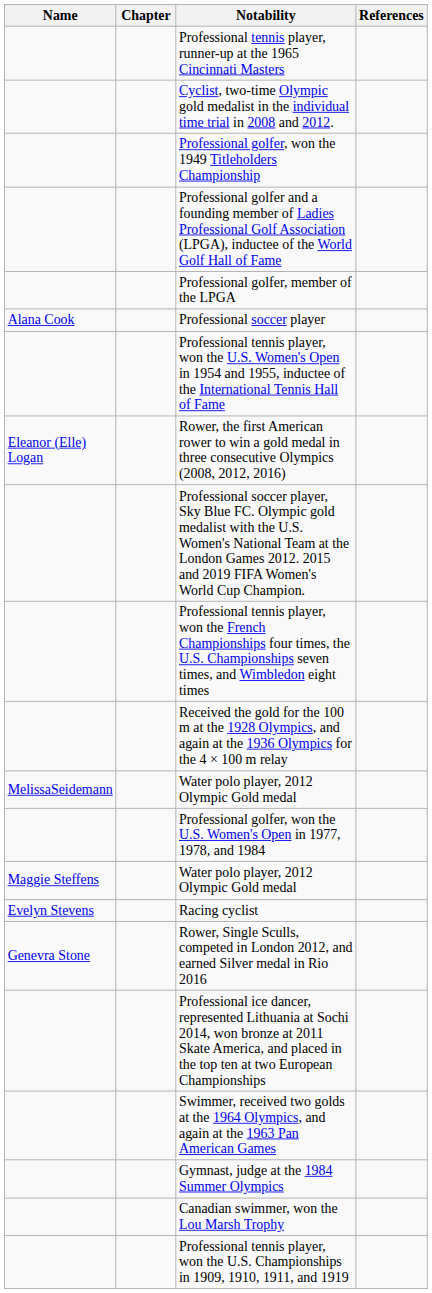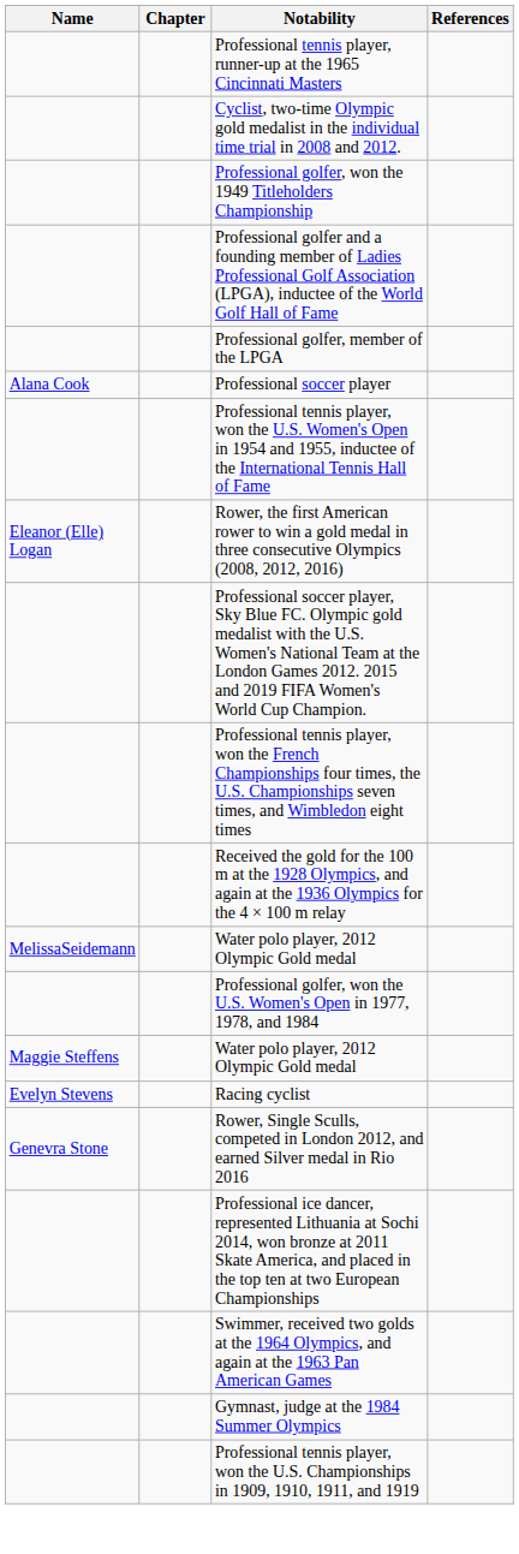- row: Canadian swimmer, won the Lou Marsh Trophy
